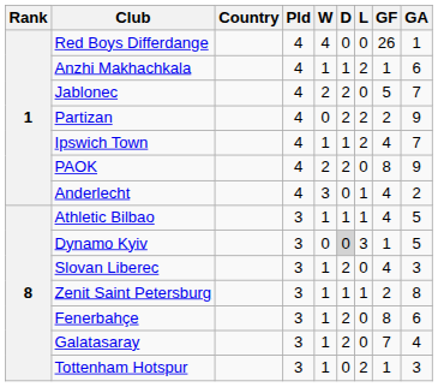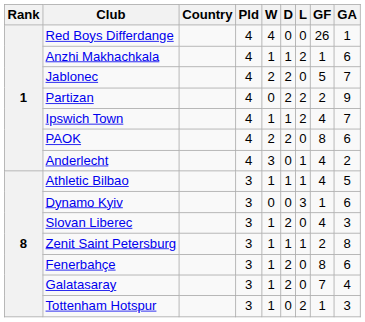PAOK | GA: 9 -> 6
Dynamo Kyiv | D: lightgrey background -> no background
Dynamo Kyiv | GA: 5 -> 6
